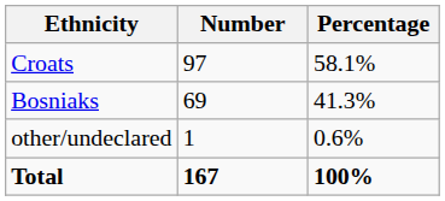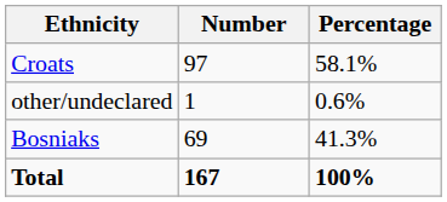rows swapped: Bosniaks <-> other/undeclared
